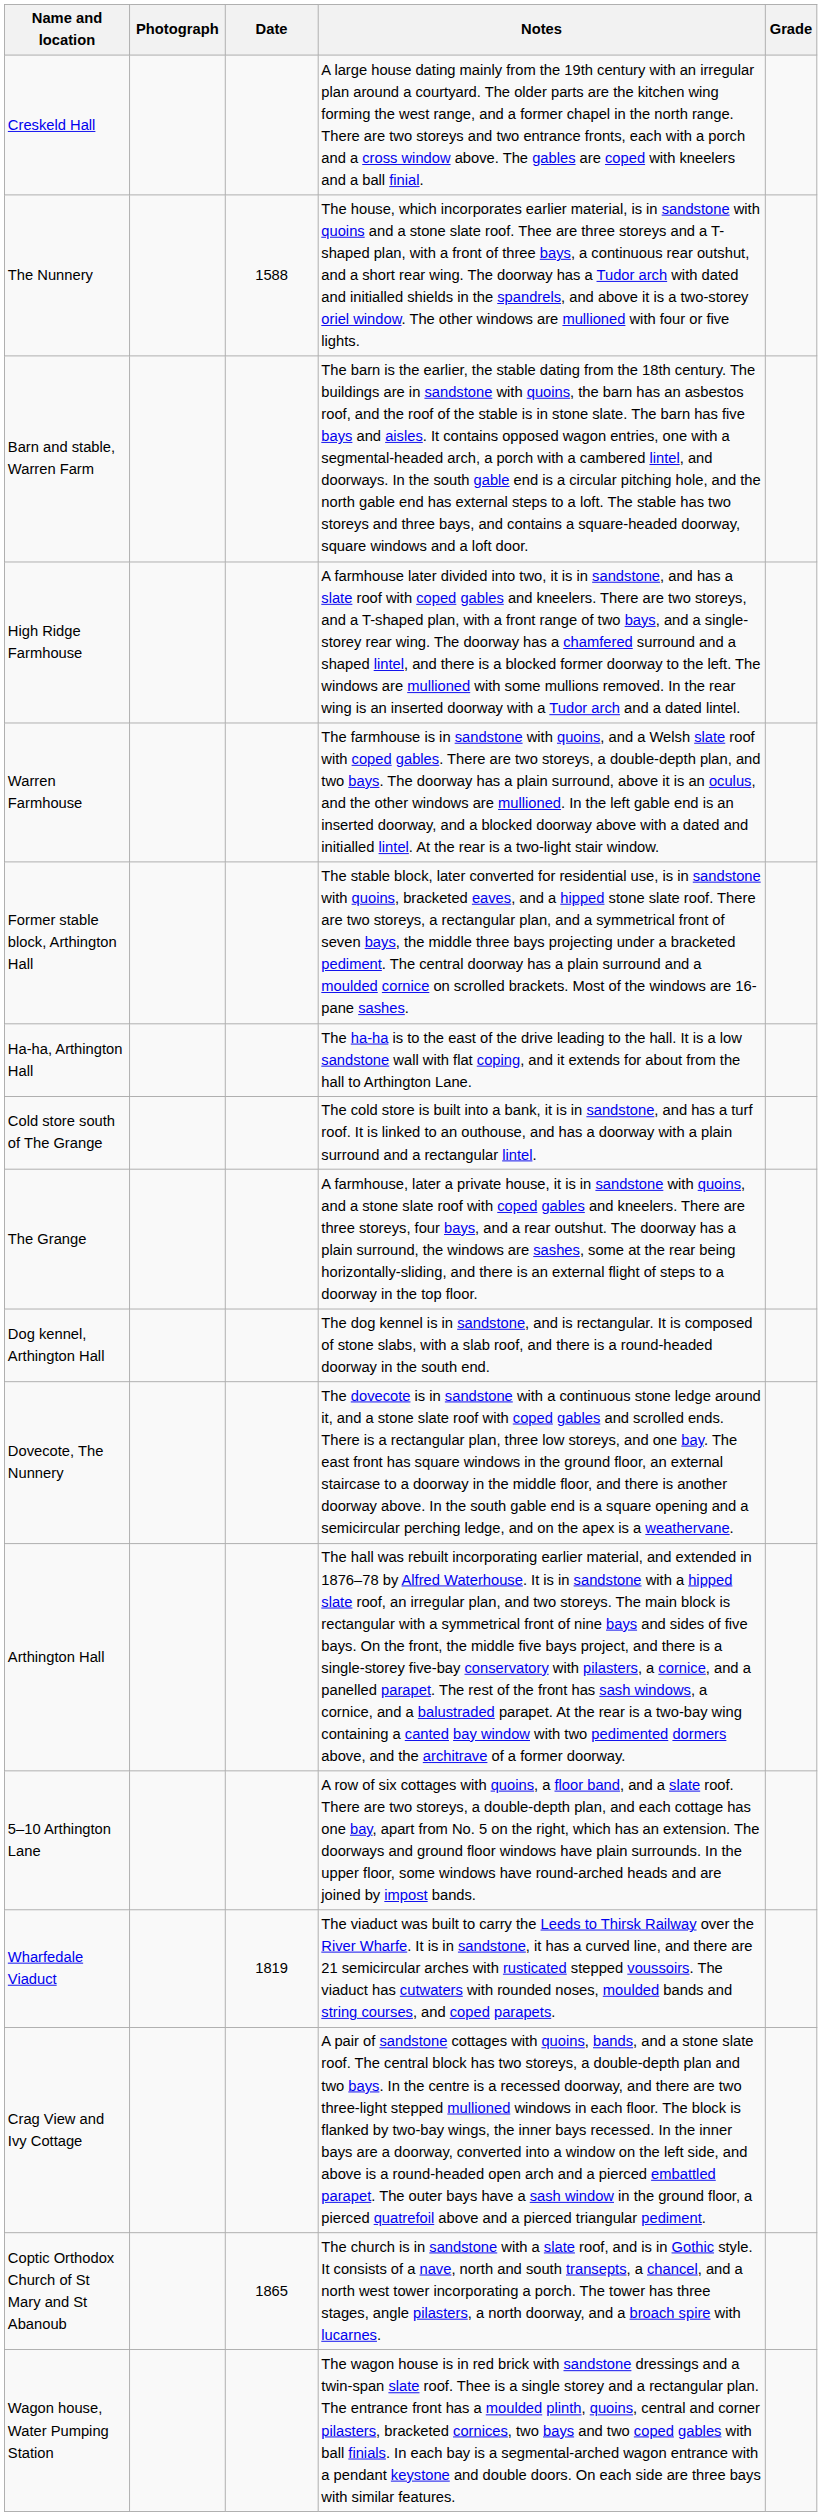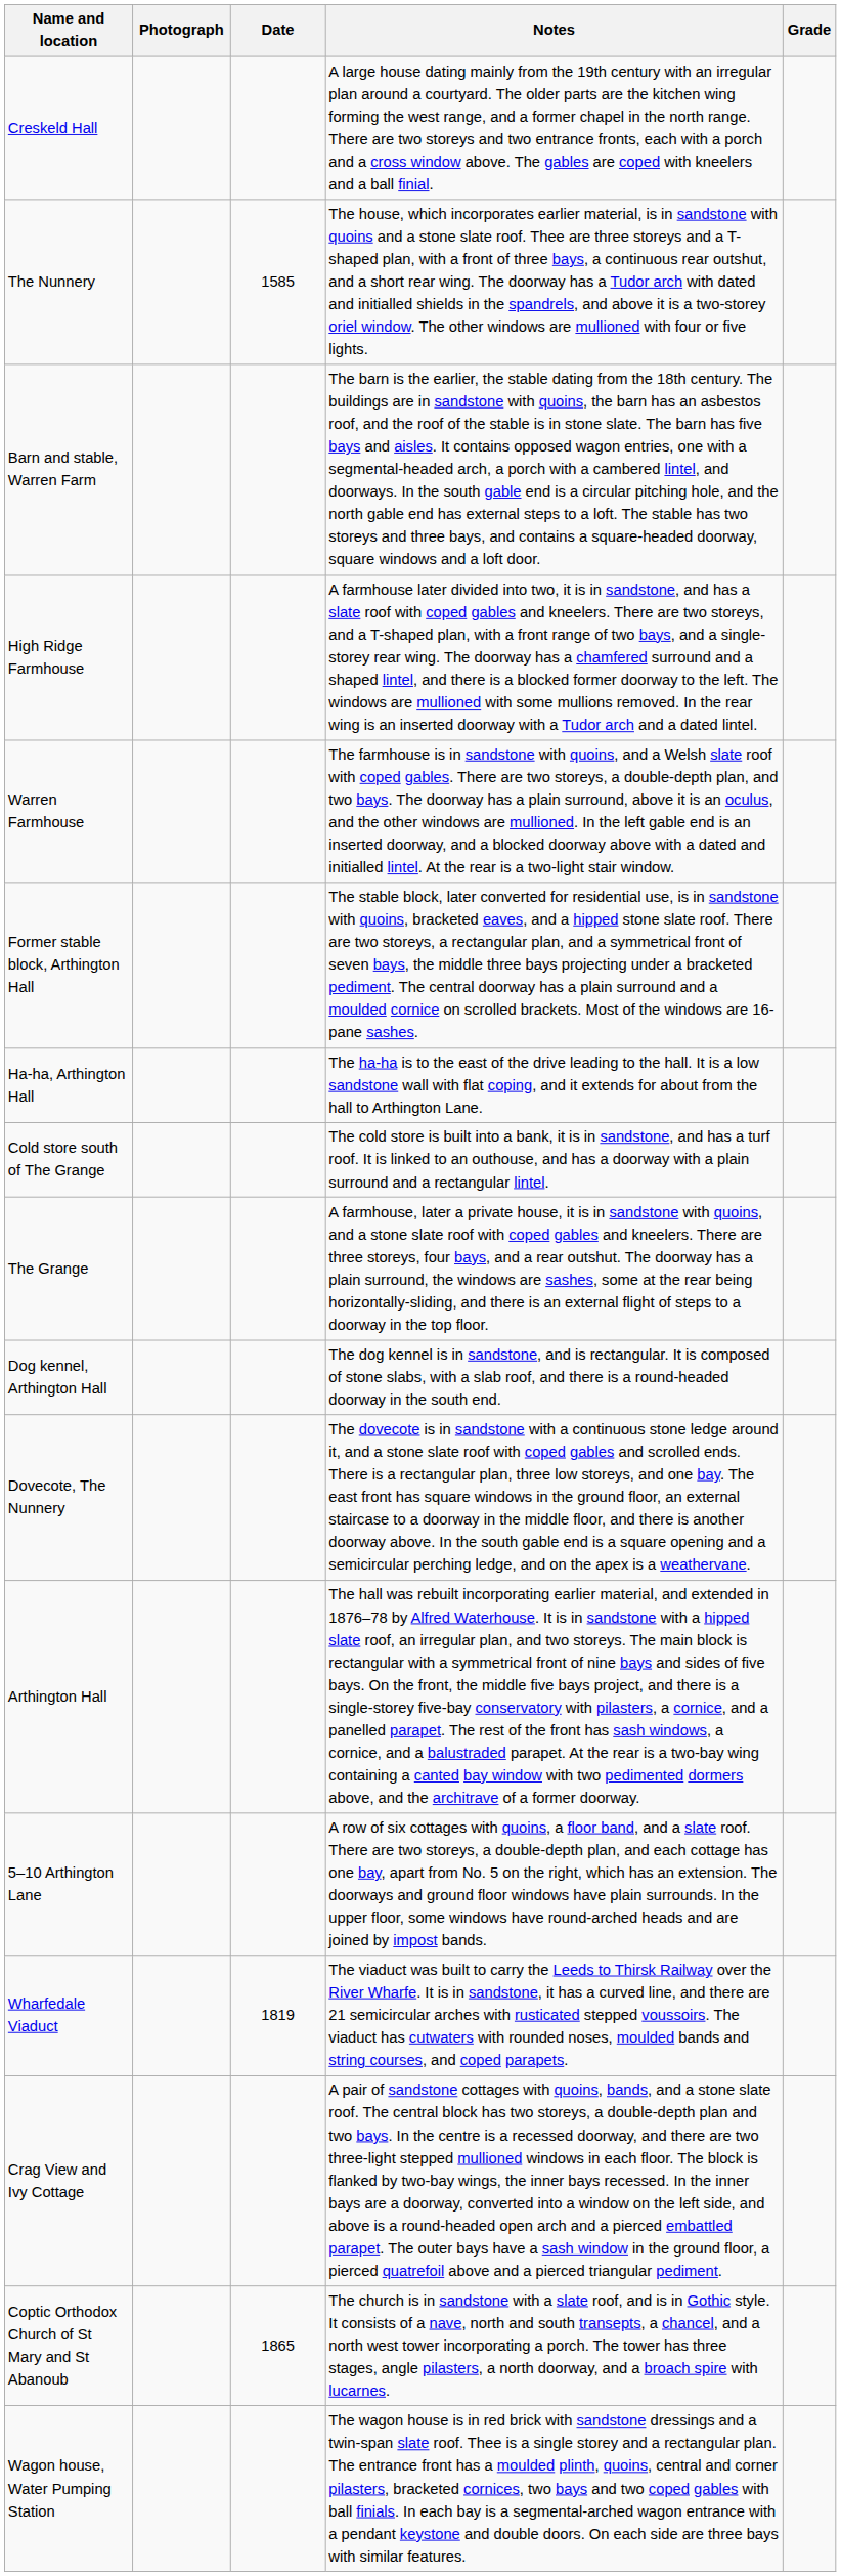The Nunnery | Date: 1588 -> 1585
